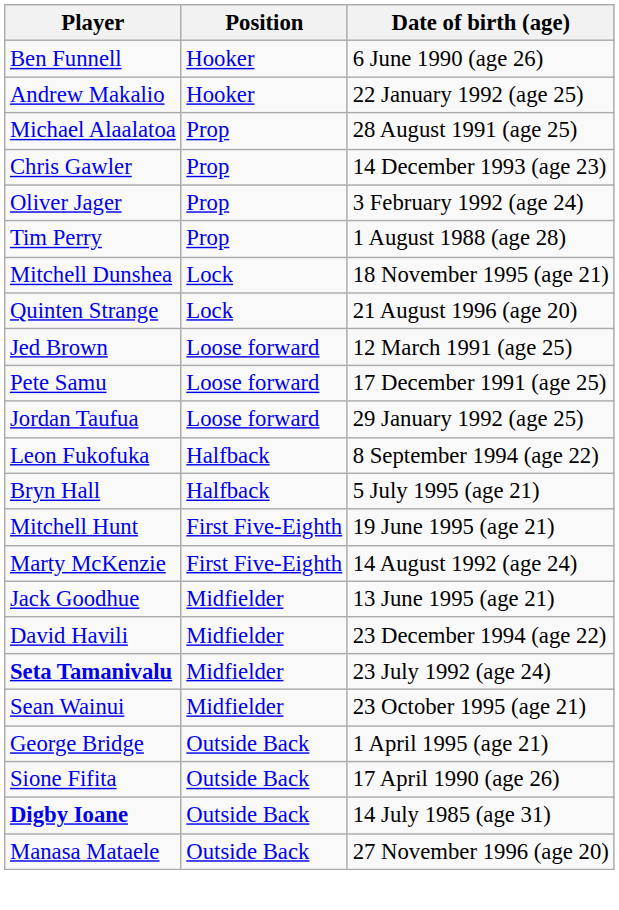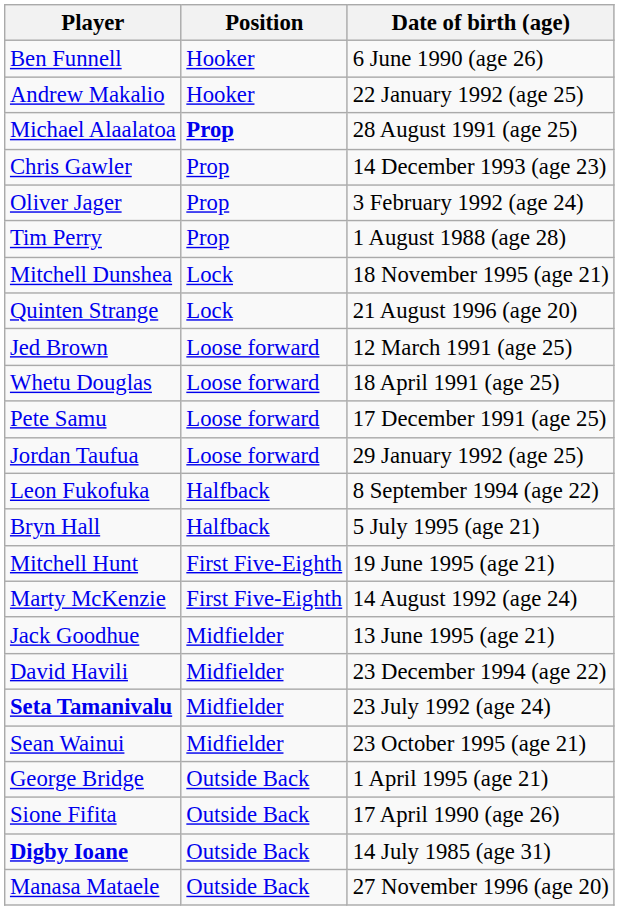Michael Alaalatoa | Position: normal -> bold
+ row: Whetu Douglas | Loose forward | 18 April 1991 (age 25)
